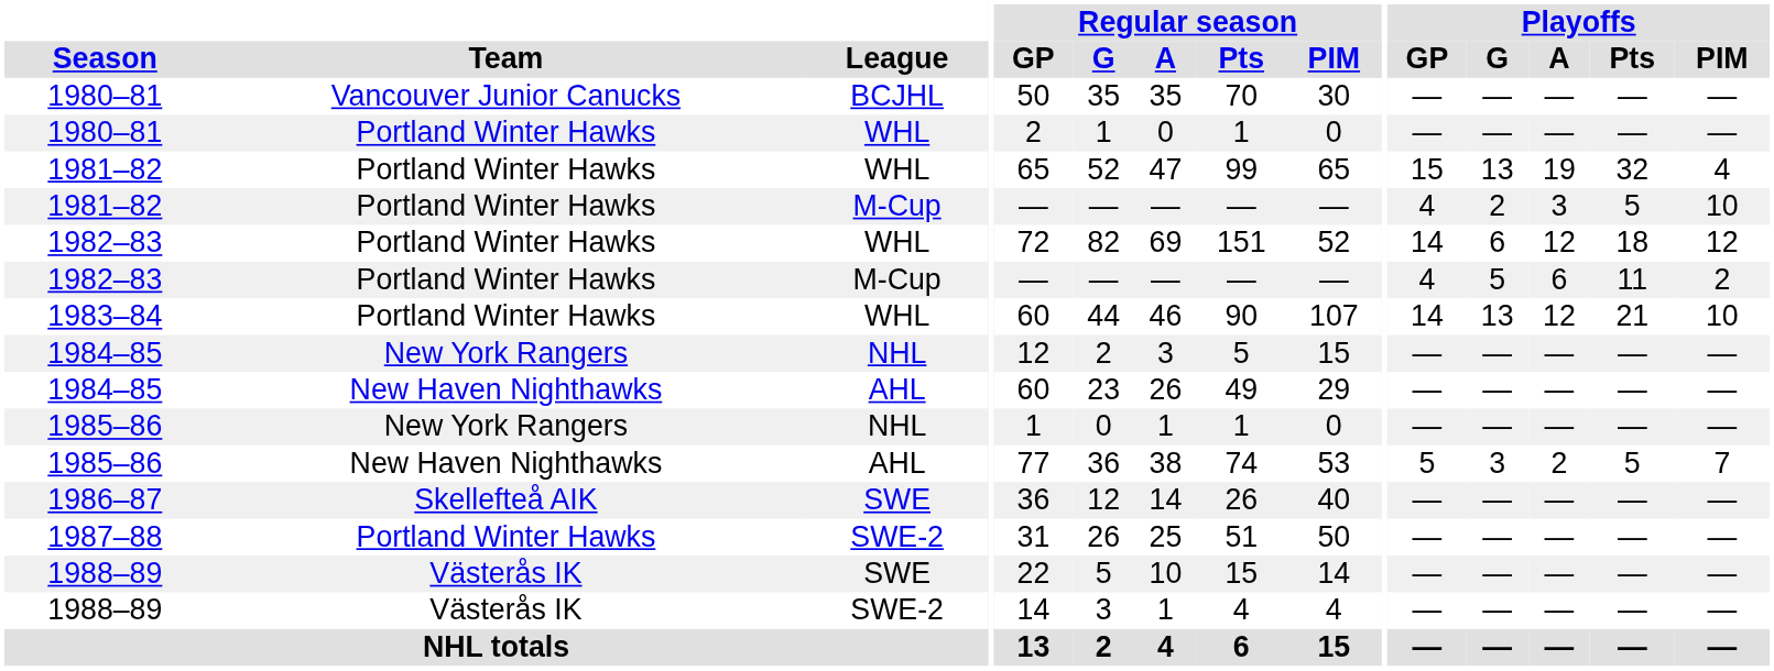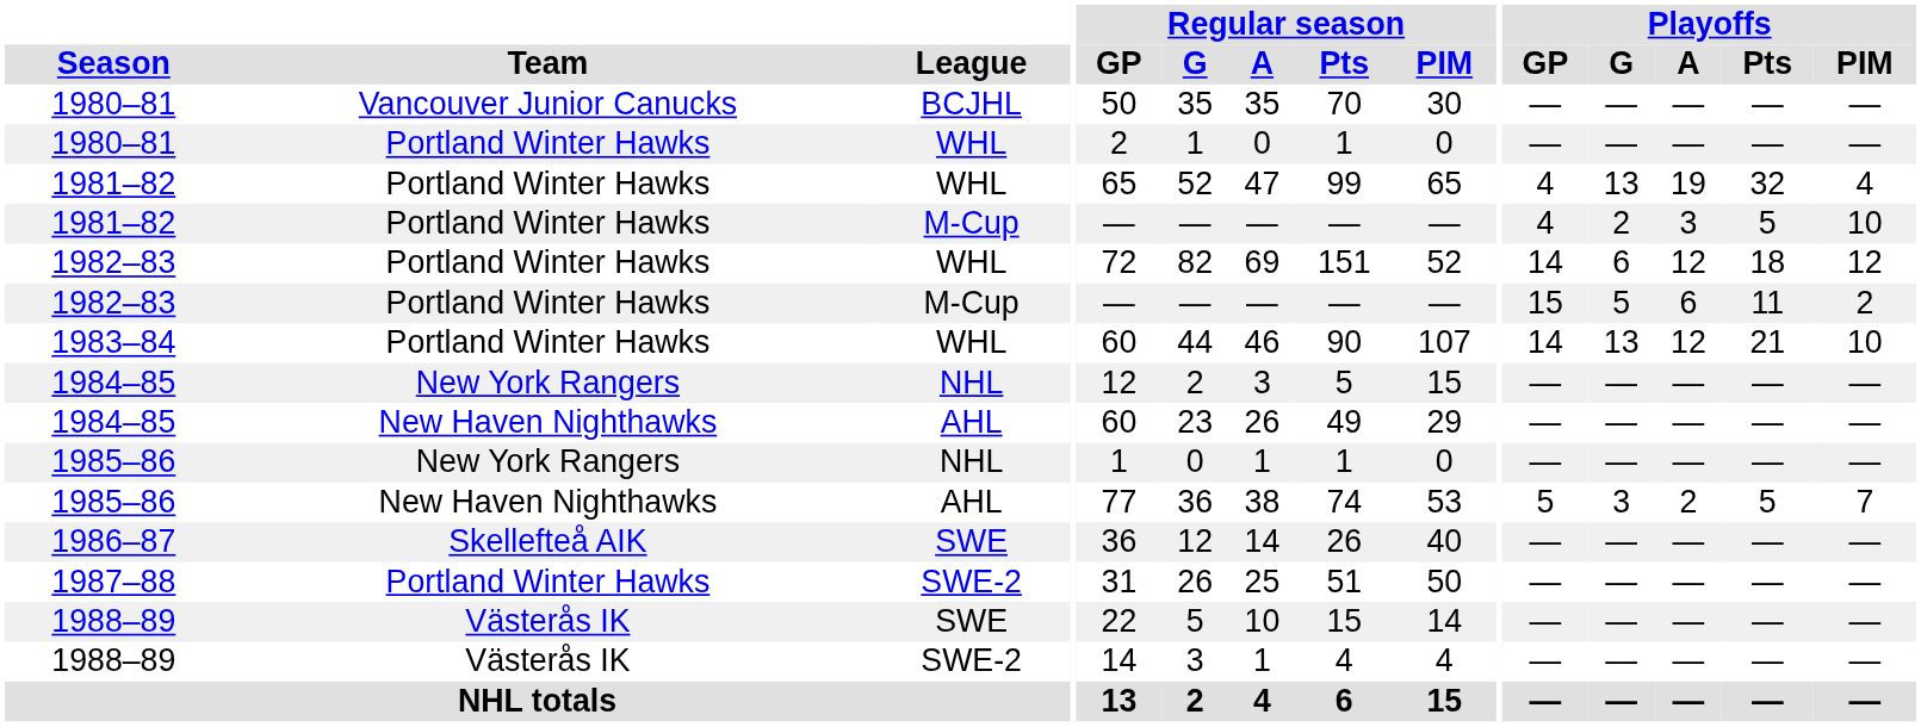1981–82 / WHL | Playoffs / GP: 15 -> 4
1982–83 / M-Cup | Playoffs / GP: 4 -> 15
